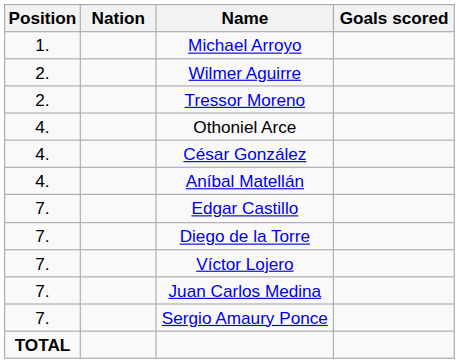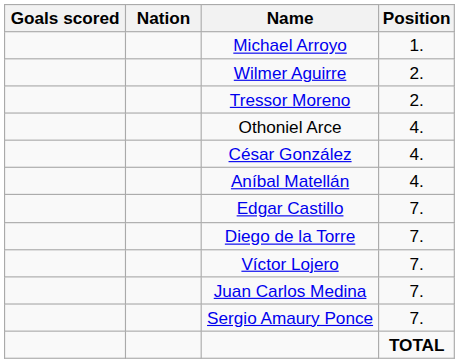columns swapped: Position <-> Goals scored
